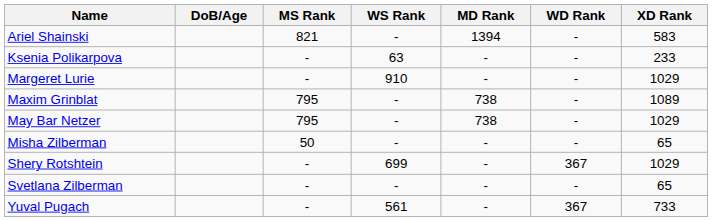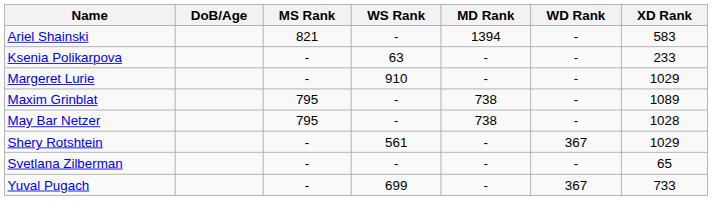May Bar Netzer | XD Rank: 1029 -> 1028
- row: Misha Zilberman | 50 | - | - | - | 65
Shery Rotshtein | WS Rank: 699 -> 561
Yuval Pugach | WS Rank: 561 -> 699
